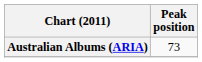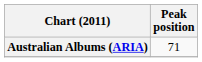Australian Albums (ARIA) | Peak position: 73 -> 71
